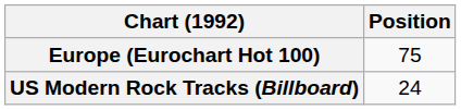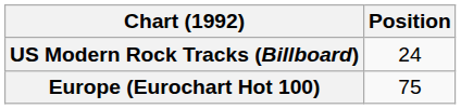rows swapped: Europe (Eurochart Hot 100) <-> US Modern Rock Tracks (Billboard)
